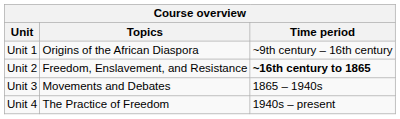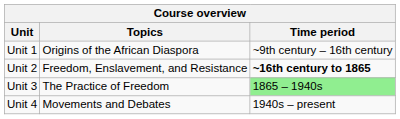Unit 3 | Topics: Movements and Debates -> The Practice of Freedom
Unit 3 | Time period: no background -> lightgreen background
Unit 4 | Topics: The Practice of Freedom -> Movements and Debates
